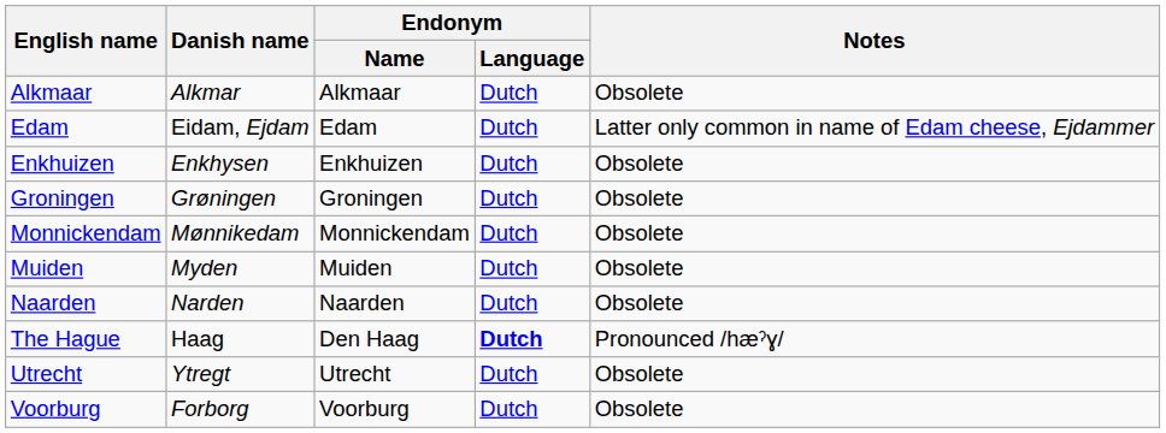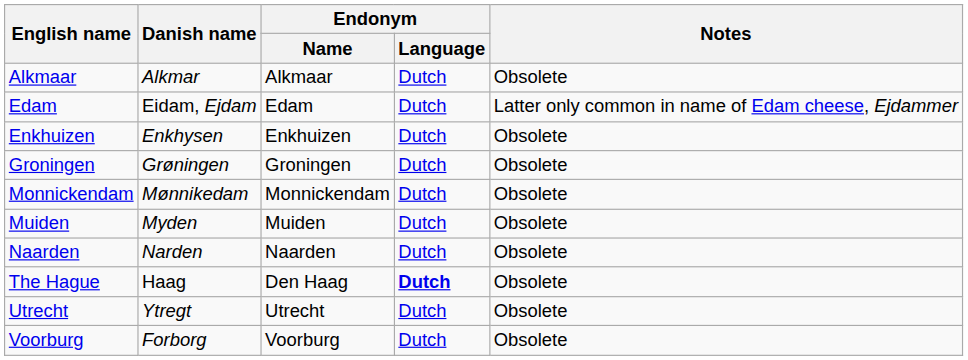The Hague | Notes: Pronounced /hæˀɣ/ -> Obsolete
